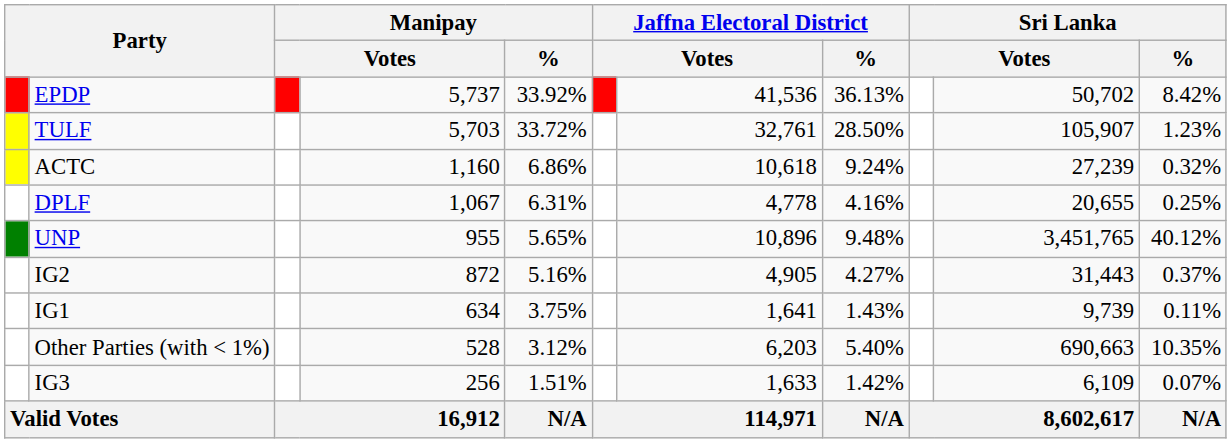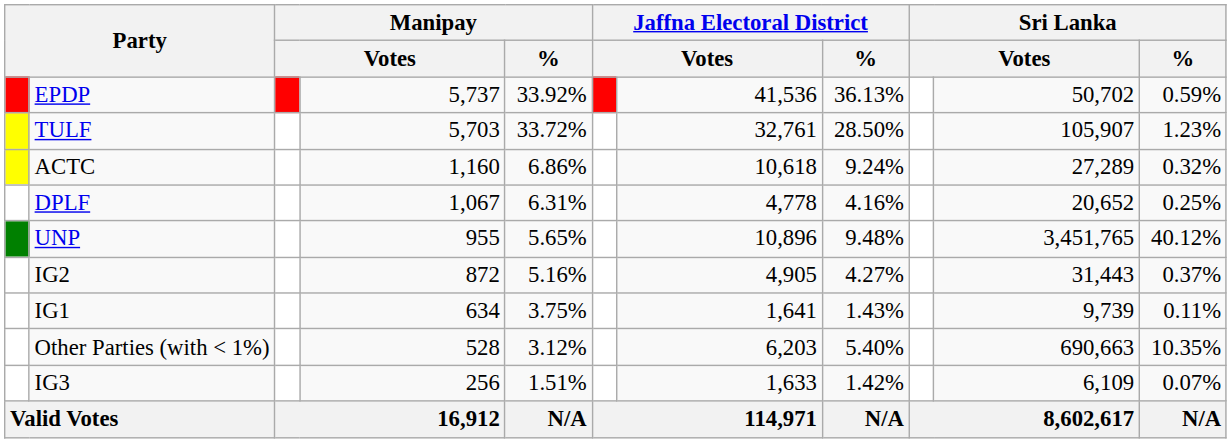EPDP | Sri Lanka / %: 8.42% -> 0.59%
ACTC | column 10: 27,239 -> 27,289
DPLF | column 10: 20,655 -> 20,652
